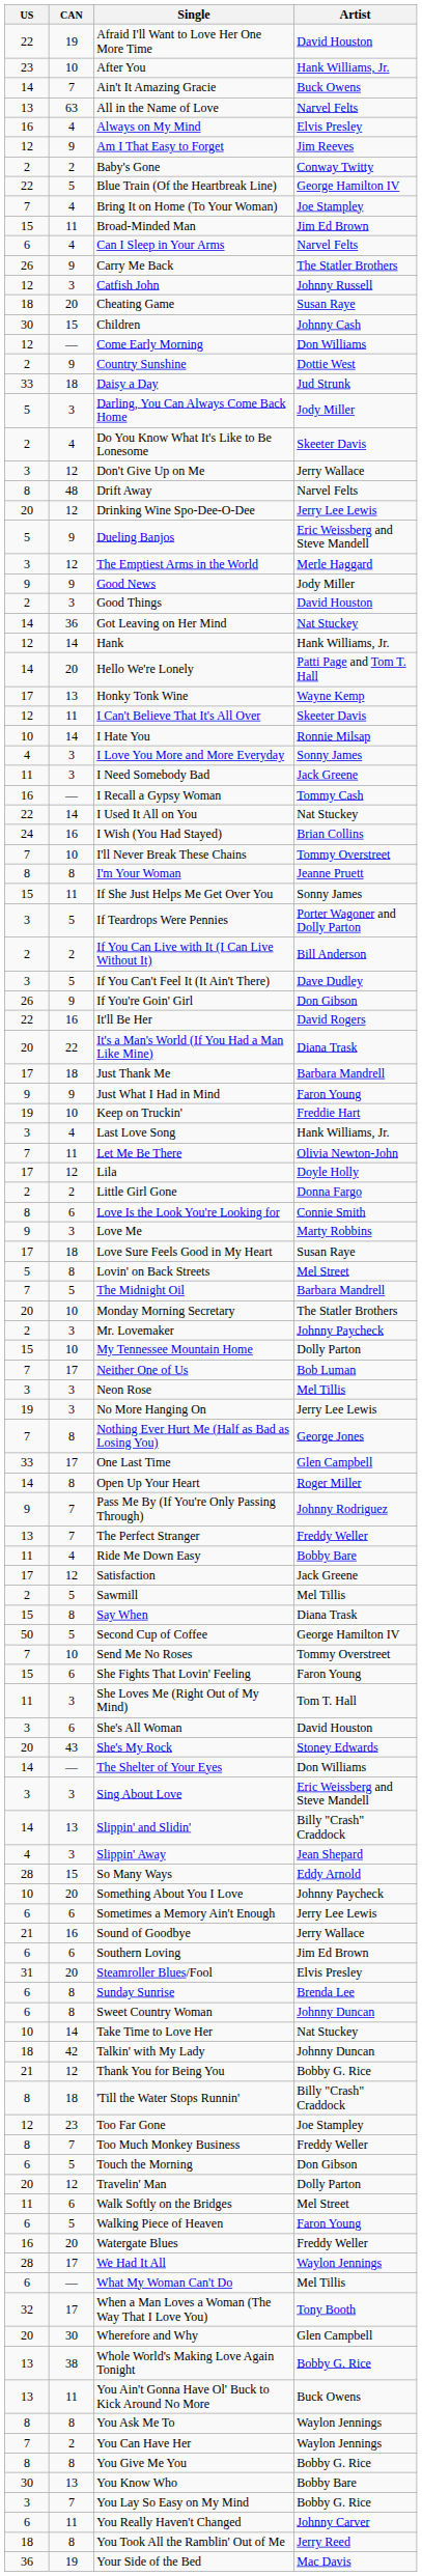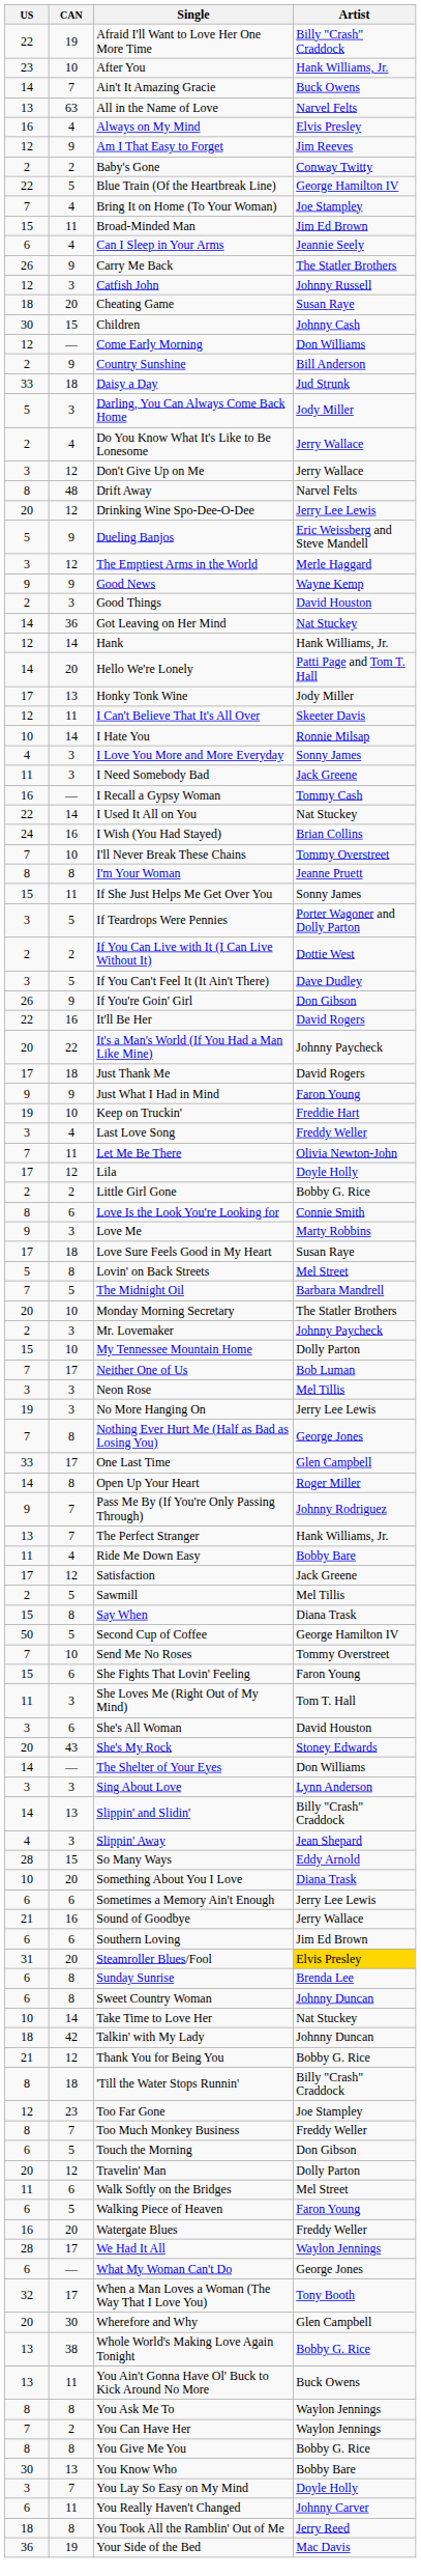Afraid I'll Want to Love Her One More Time | Artist: David Houston -> Billy "Crash" Craddock
Can I Sleep in Your Arms | Artist: Narvel Felts -> Jeannie Seely
Country Sunshine | Artist: Dottie West -> Bill Anderson
Do You Know What It's Like to Be Lonesome | Artist: Skeeter Davis -> Jerry Wallace
Good News | Artist: Jody Miller -> Wayne Kemp
Honky Tonk Wine | Artist: Wayne Kemp -> Jody Miller
If You Can Live with It (I Can Live Without It) | Artist: Bill Anderson -> Dottie West
It's a Man's World (If You Had a Man Like Mine) | Artist: Diana Trask -> Johnny Paycheck
Just Thank Me | Artist: Barbara Mandrell -> David Rogers
Last Love Song | Artist: Hank Williams, Jr. -> Freddy Weller
Little Girl Gone | Artist: Donna Fargo -> Bobby G. Rice
The Perfect Stranger | Artist: Freddy Weller -> Hank Williams, Jr.
Sing About Love | Artist: Eric Weissberg and Steve Mandell -> Lynn Anderson
Something About You I Love | Artist: Johnny Paycheck -> Diana Trask
Steamroller Blues/Fool | Artist: no background -> gold background
What My Woman Can't Do | Artist: Mel Tillis -> George Jones
You Lay So Easy on My Mind | Artist: Bobby G. Rice -> Doyle Holly
